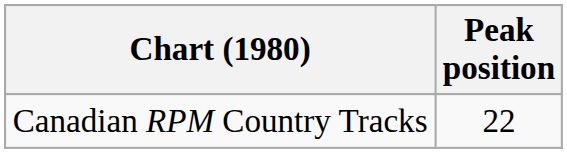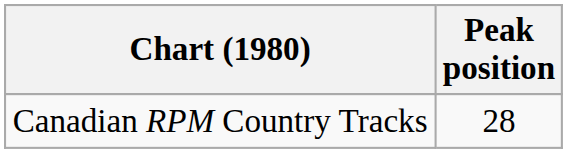Canadian RPM Country Tracks | Peak position: 22 -> 28
